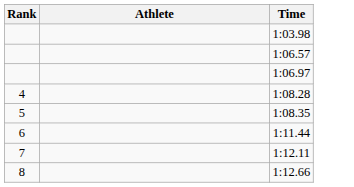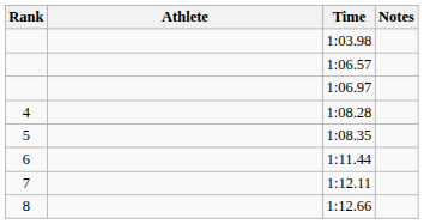+ column: Notes
